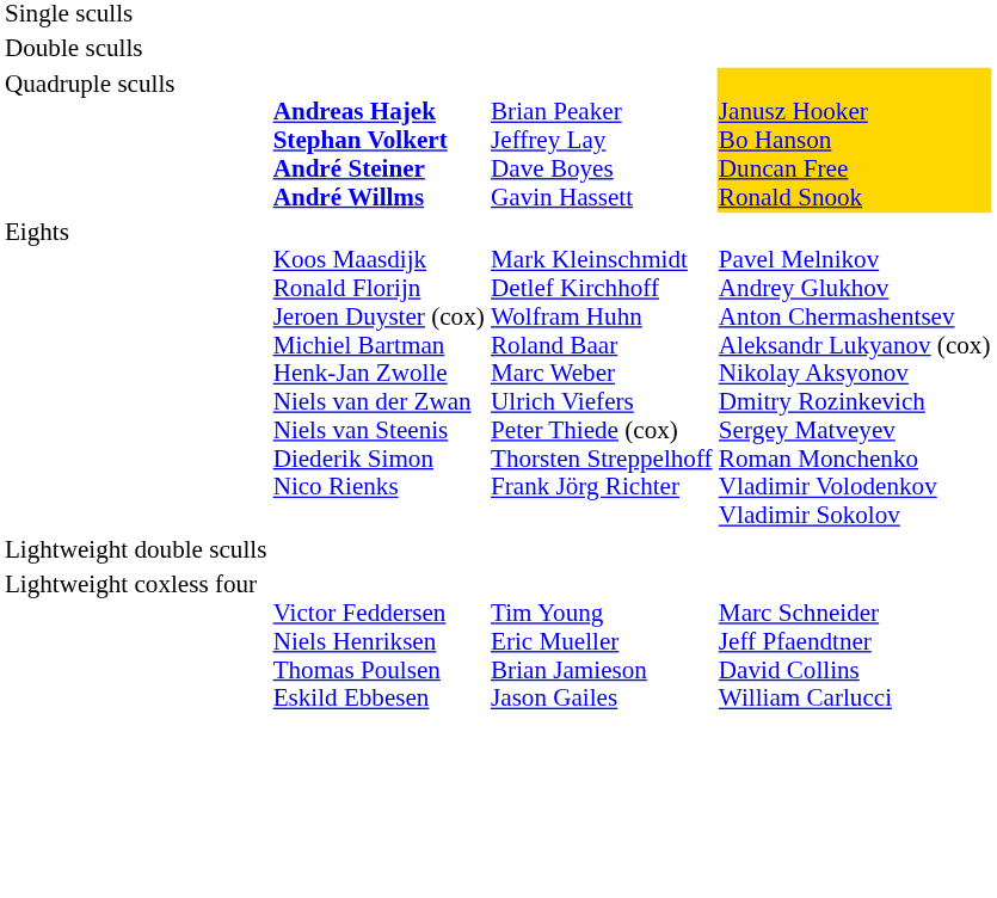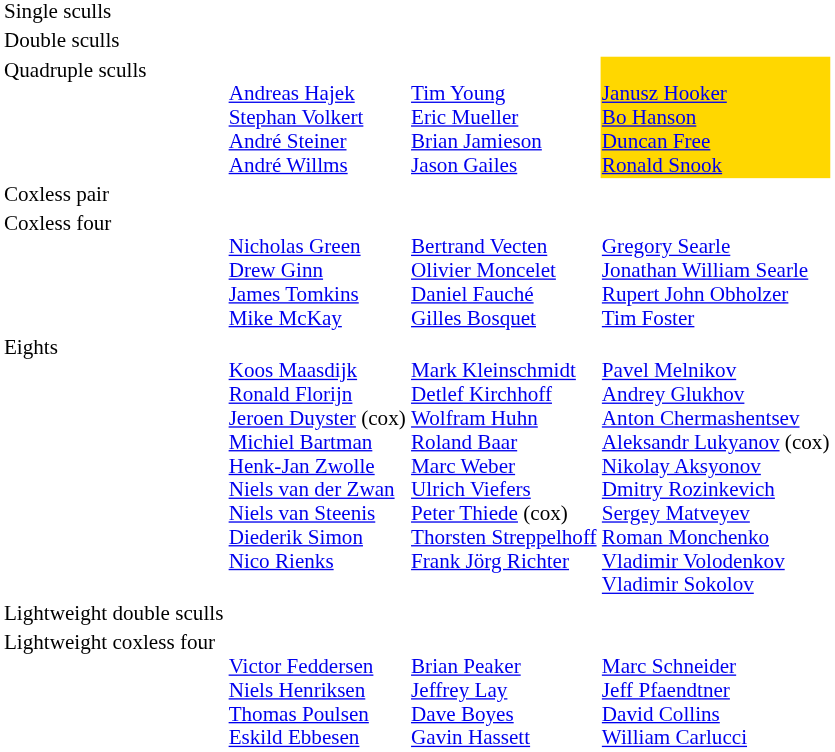Quadruple sculls | column 2: bold -> normal
Quadruple sculls | column 3: Brian Peaker Jeffrey Lay Dave Boyes Gavin Hassett -> Tim Young Eric Mueller Brian Jamieson Jason Gailes
+ row: Coxless pair
+ row: Coxless four | Nicholas Green Drew Ginn James Tomkins Mike McKay | Bertrand Vecten Olivier Moncelet Daniel Fauché Gilles Bosquet | Gregory Searle Jonathan William Searle Rupert John Obholzer Tim Foster
Lightweight coxless four | column 3: Tim Young Eric Mueller Brian Jamieson Jason Gailes -> Brian Peaker Jeffrey Lay Dave Boyes Gavin Hassett
